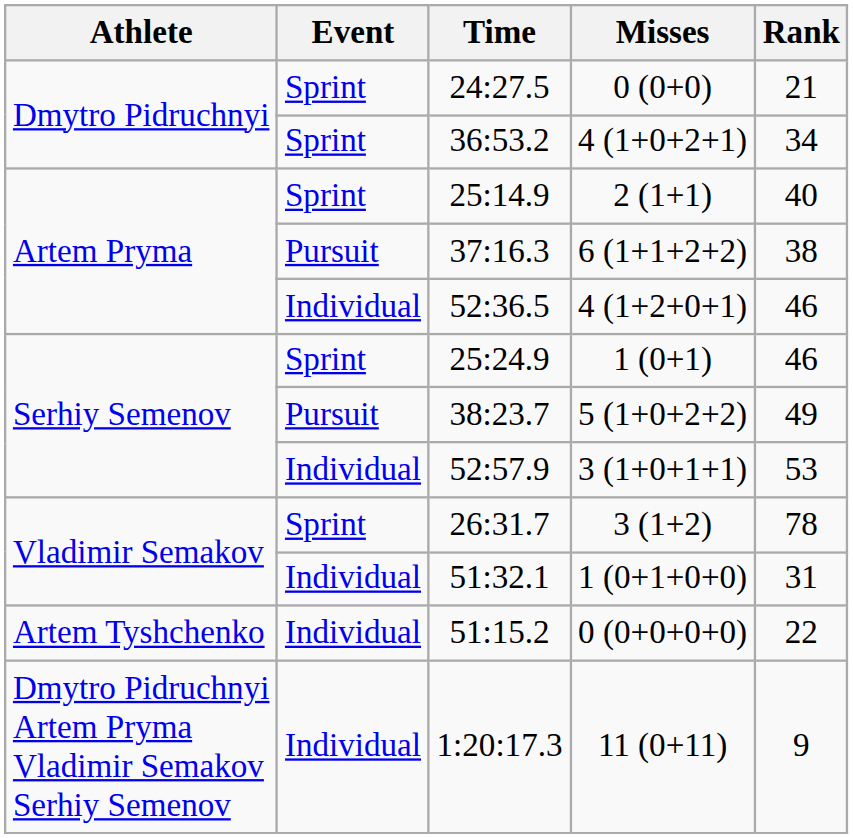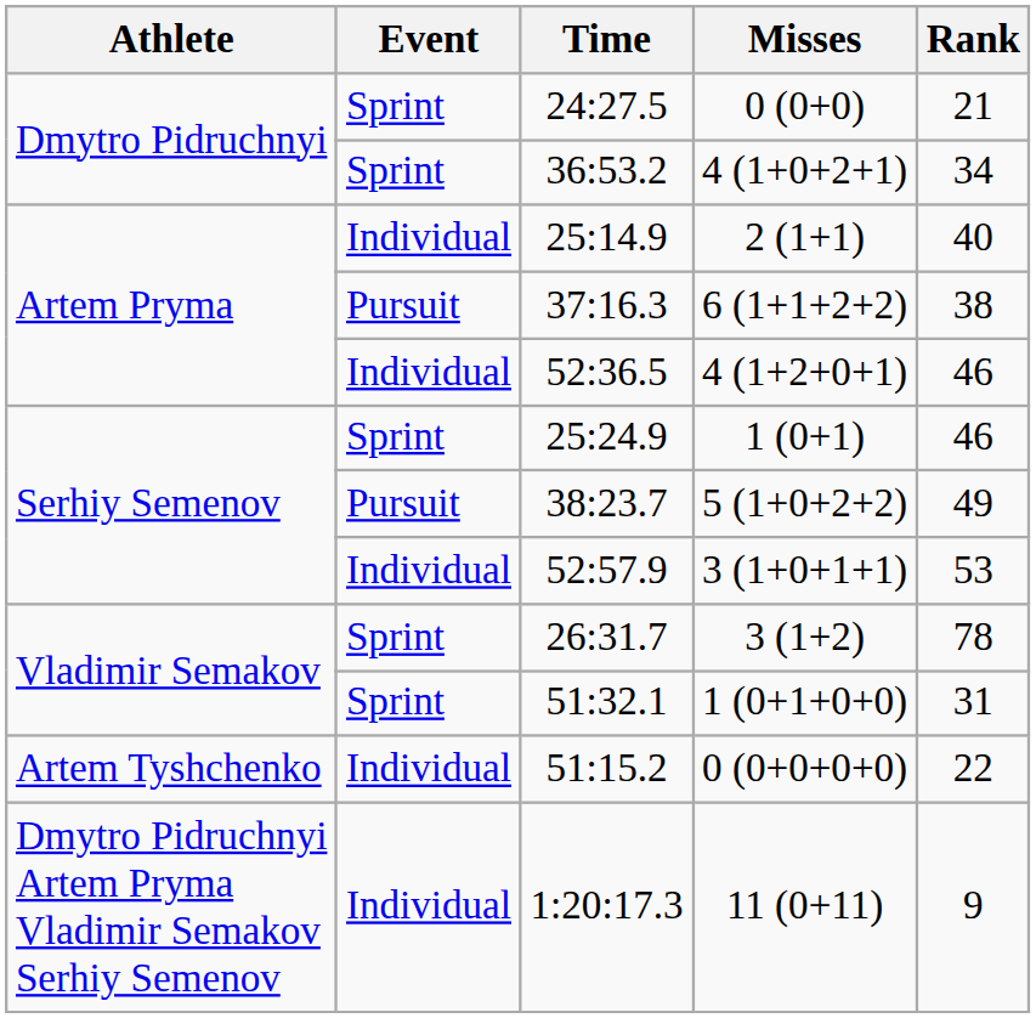25:14.9 | Event: Sprint -> Individual
51:32.1 | Event: Individual -> Sprint
